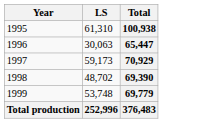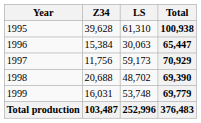+ column: Z34 | 39,628 | 15,384 | 11,756 | 20,688 | 16,031 | 103,487
